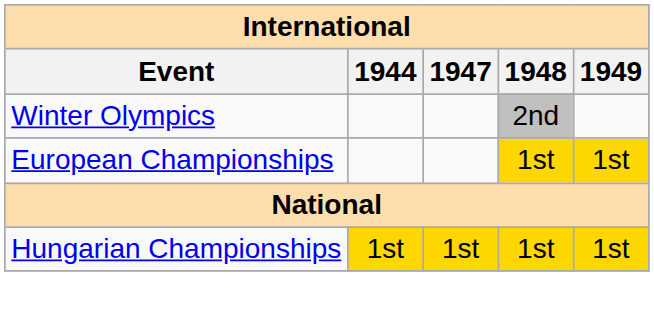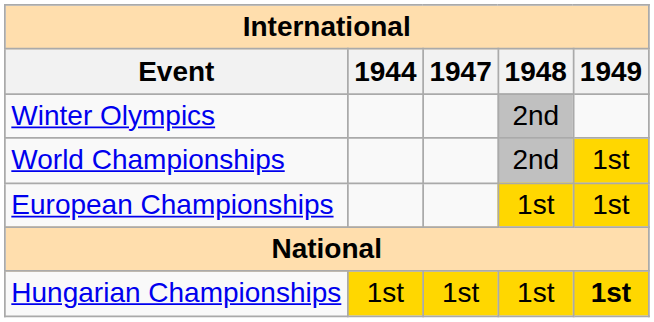+ row: World Championships | 2nd | 1st
Hungarian Championships | 1949: normal -> bold
